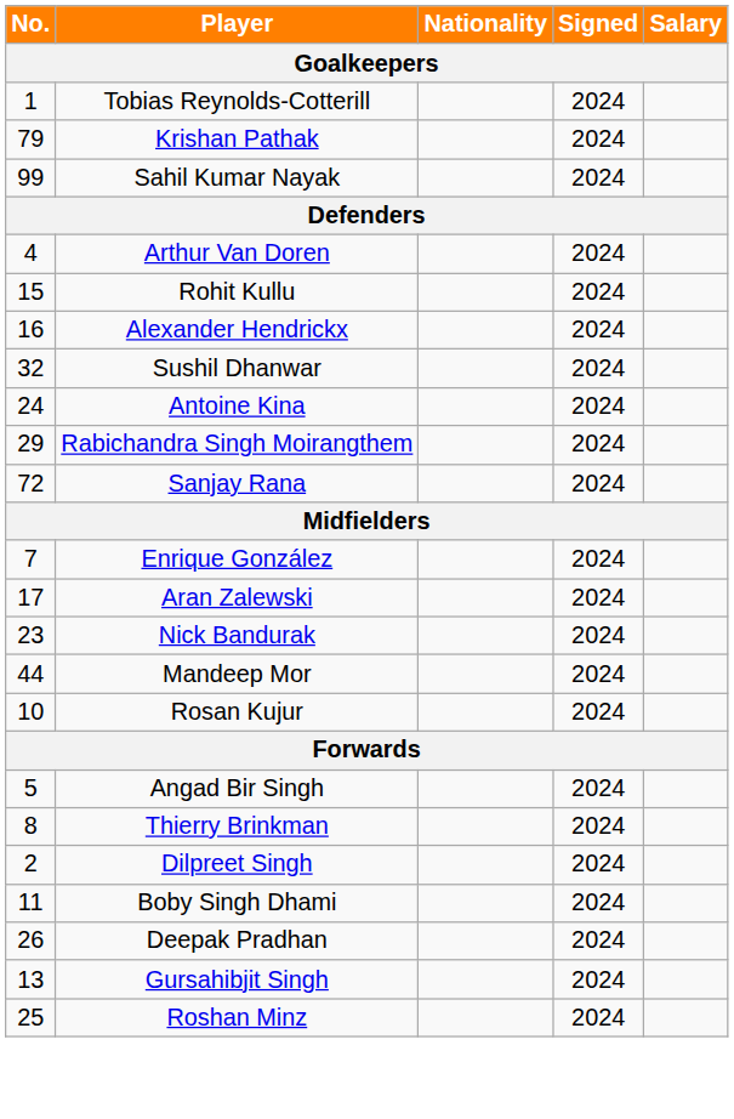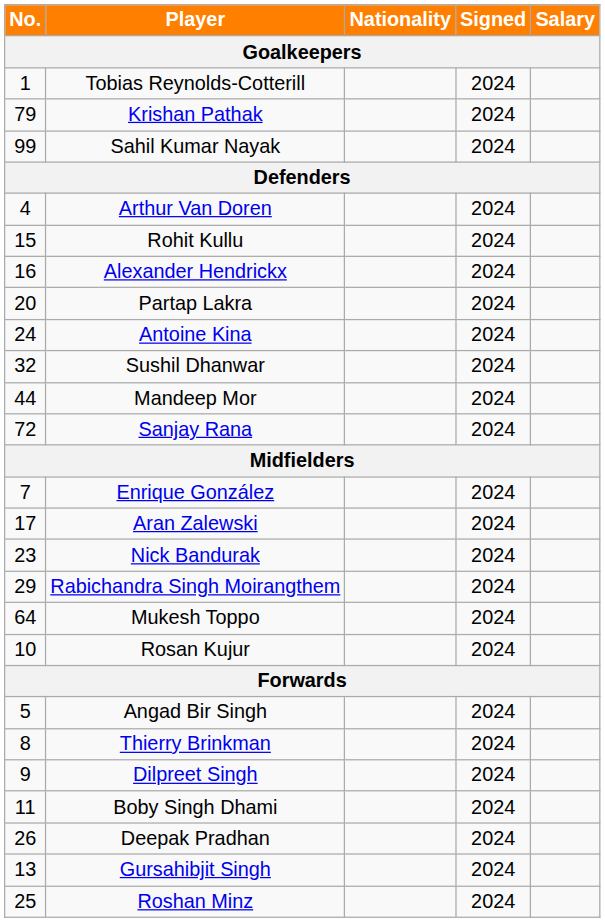+ row: 20 | Partap Lakra | 2024
rows swapped: Antoine Kina <-> Sushil Dhanwar
rows swapped: Mandeep Mor <-> Rabichandra Singh Moirangthem
+ row: 64 | Mukesh Toppo | 2024
Dilpreet Singh | No.: 2 -> 9
